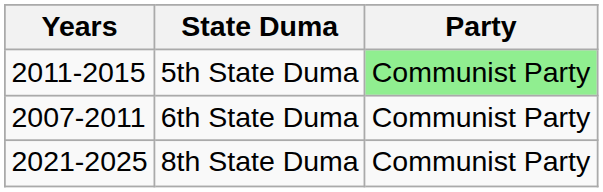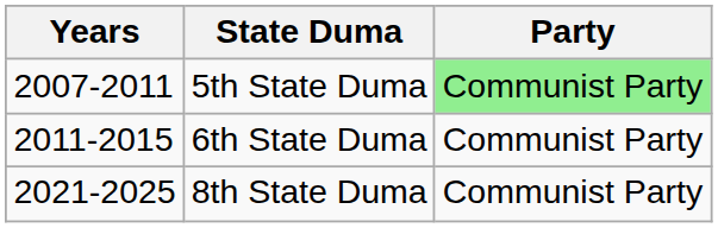5th State Duma | Years: 2011-2015 -> 2007-2011
6th State Duma | Years: 2007-2011 -> 2011-2015
